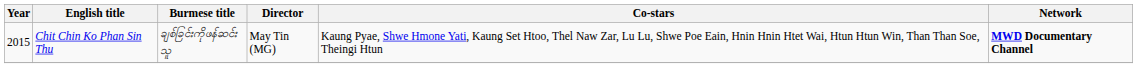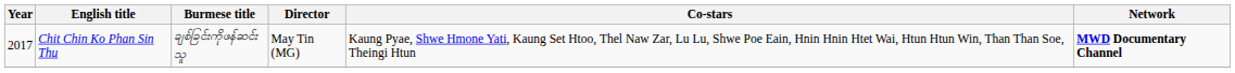Chit Chin Ko Phan Sin Thu | Year: 2015 -> 2017
